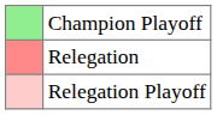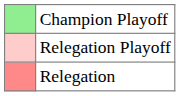rows swapped: Relegation Playoff <-> Relegation
